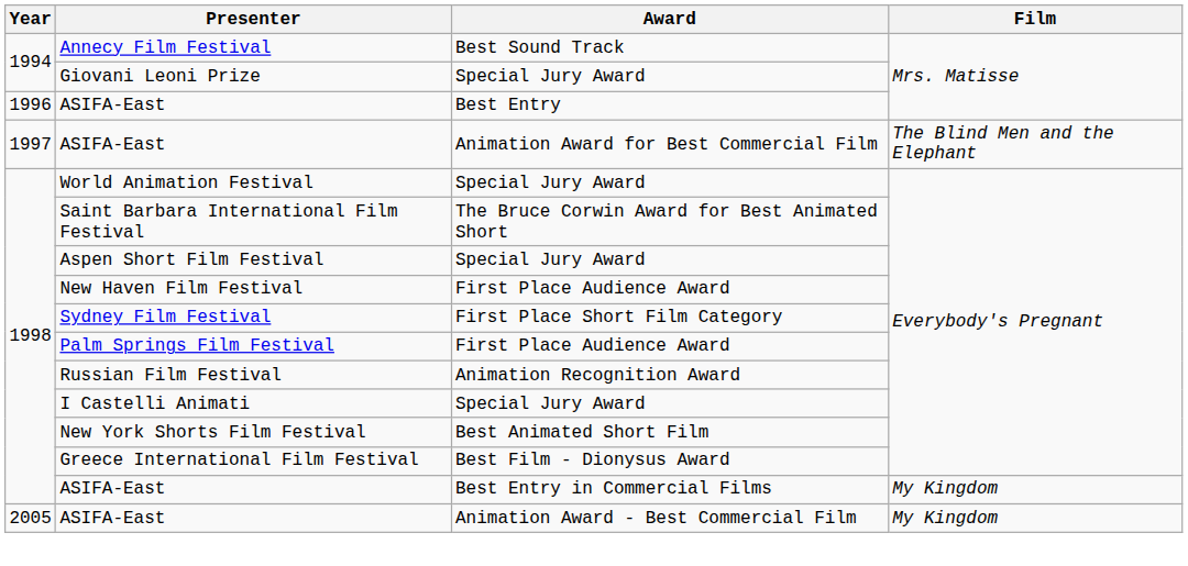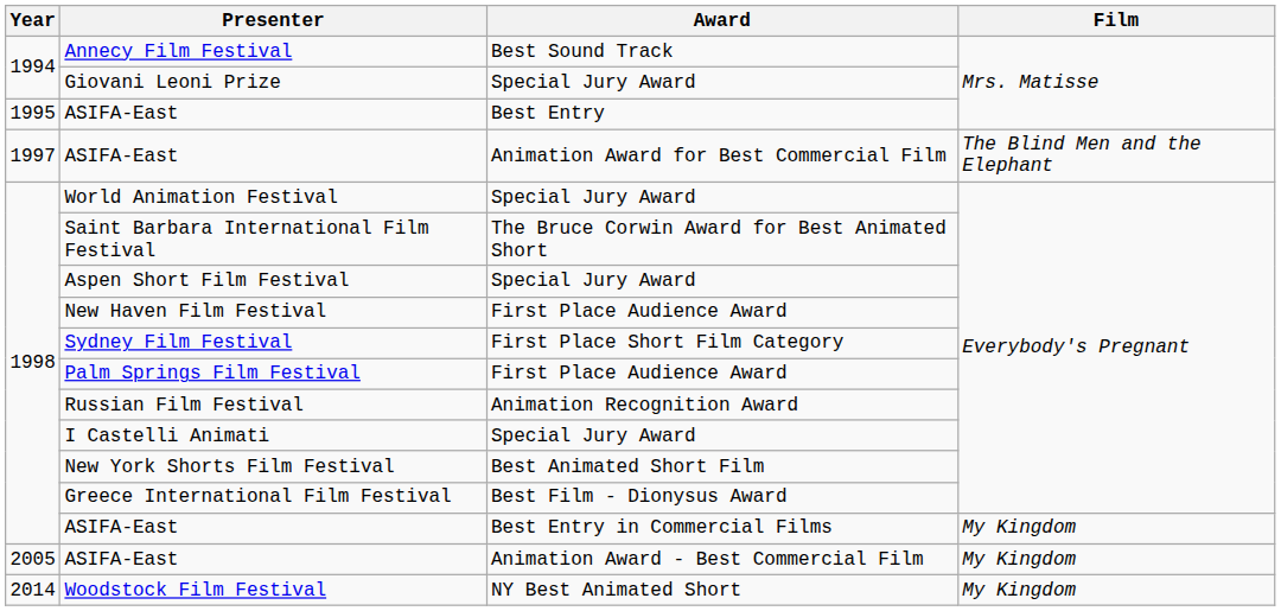ASIFA-East / Best Entry | Year: 1996 -> 1995
+ row: 2014 | Woodstock Film Festival | NY Best Animated Short | My Kingdom
